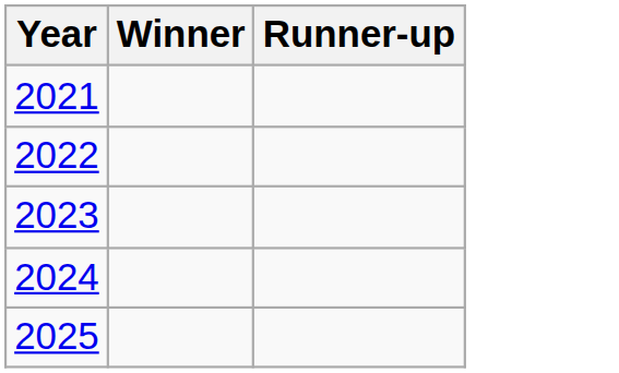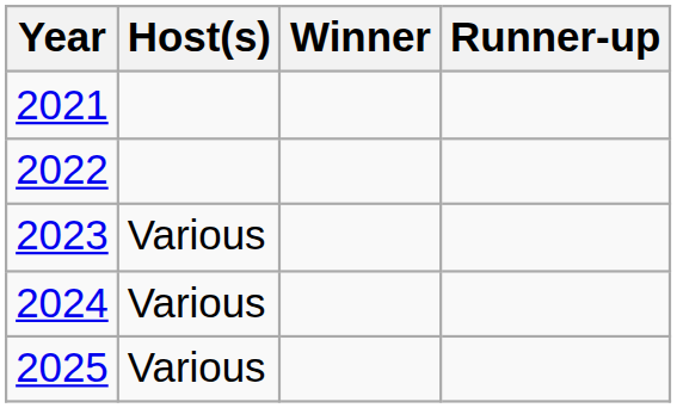+ column: Host(s) | Various | Various | Various
